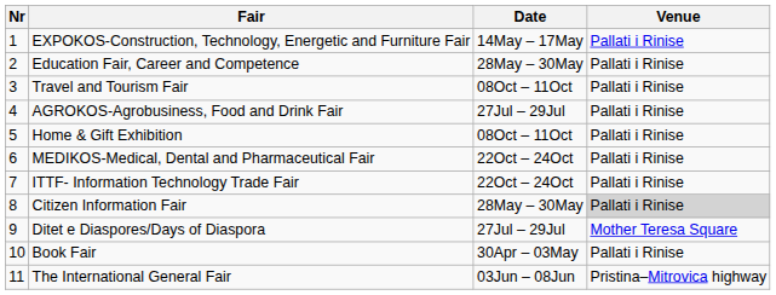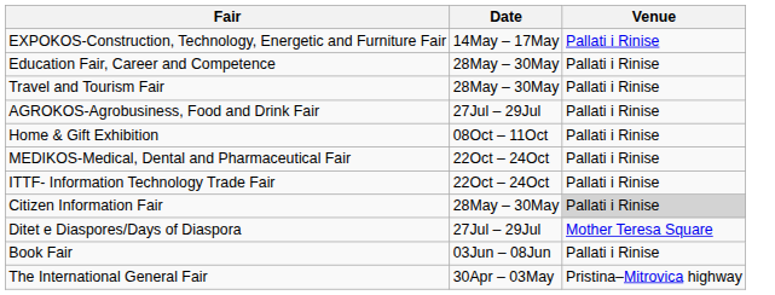- column: Nr | 1 | 2 | 3 | 4 | 5 | 6 | 7 | 8 | 9 | 10 | 11
Travel and Tourism Fair | Date: 08Oct – 11Oct -> 28May – 30May
Book Fair | Date: 30Apr – 03May -> 03Jun – 08Jun
The International General Fair | Date: 03Jun – 08Jun -> 30Apr – 03May
